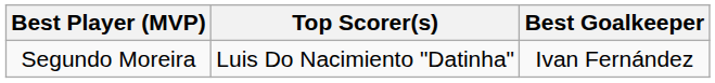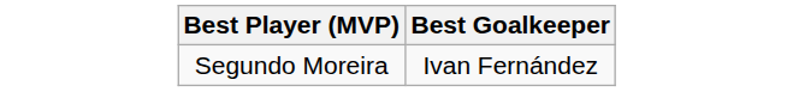- column: Top Scorer(s) | Luis Do Nacimiento "Datinha"
